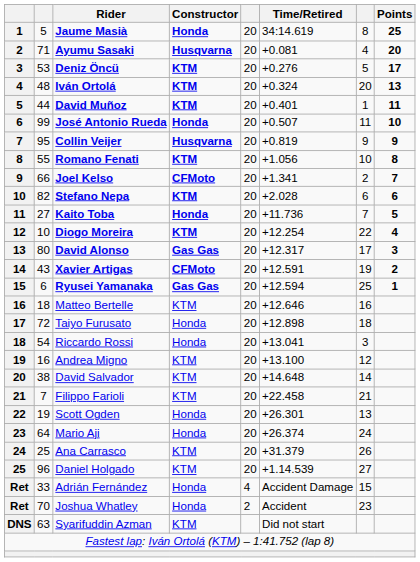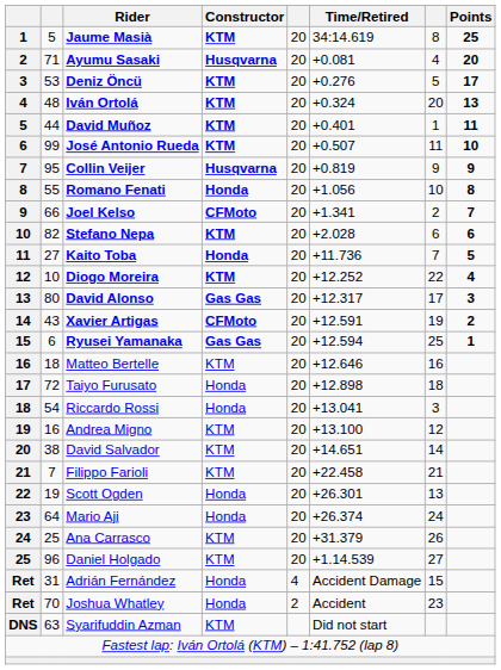Jaume Masià | Constructor: Honda -> KTM
José Antonio Rueda | Constructor: Honda -> KTM
Romano Fenati | Constructor: KTM -> Honda
Diogo Moreira | Time/Retired: +12.254 -> +12.252
David Salvador | Time/Retired: +14.648 -> +14.651
Adrián Fernández | column 2: 33 -> 31
